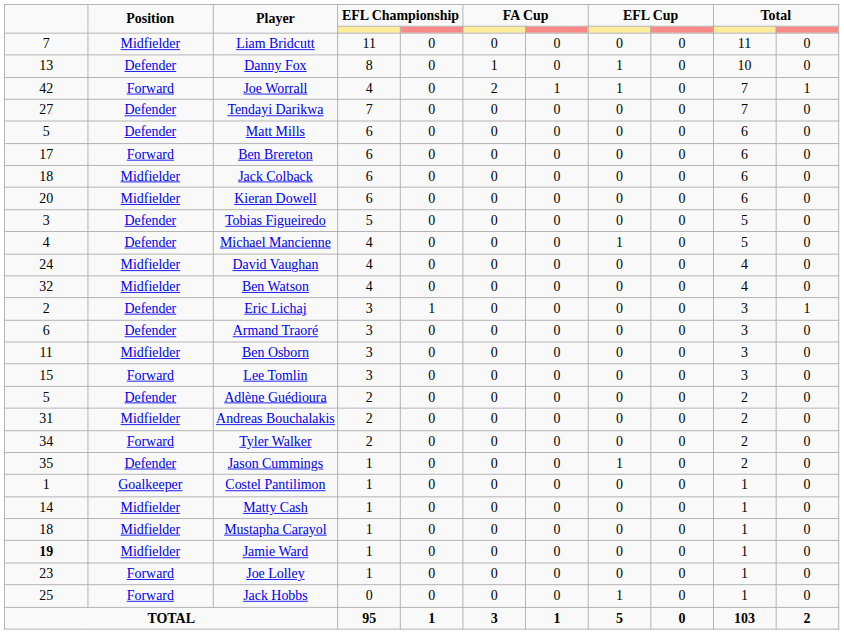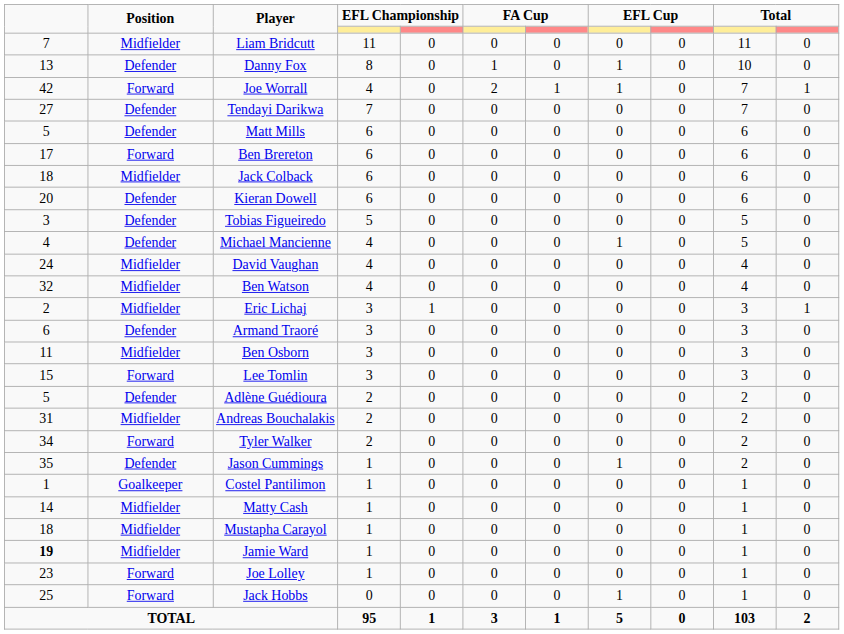Kieran Dowell | Position: Midfielder -> Defender
Eric Lichaj | Position: Defender -> Midfielder
